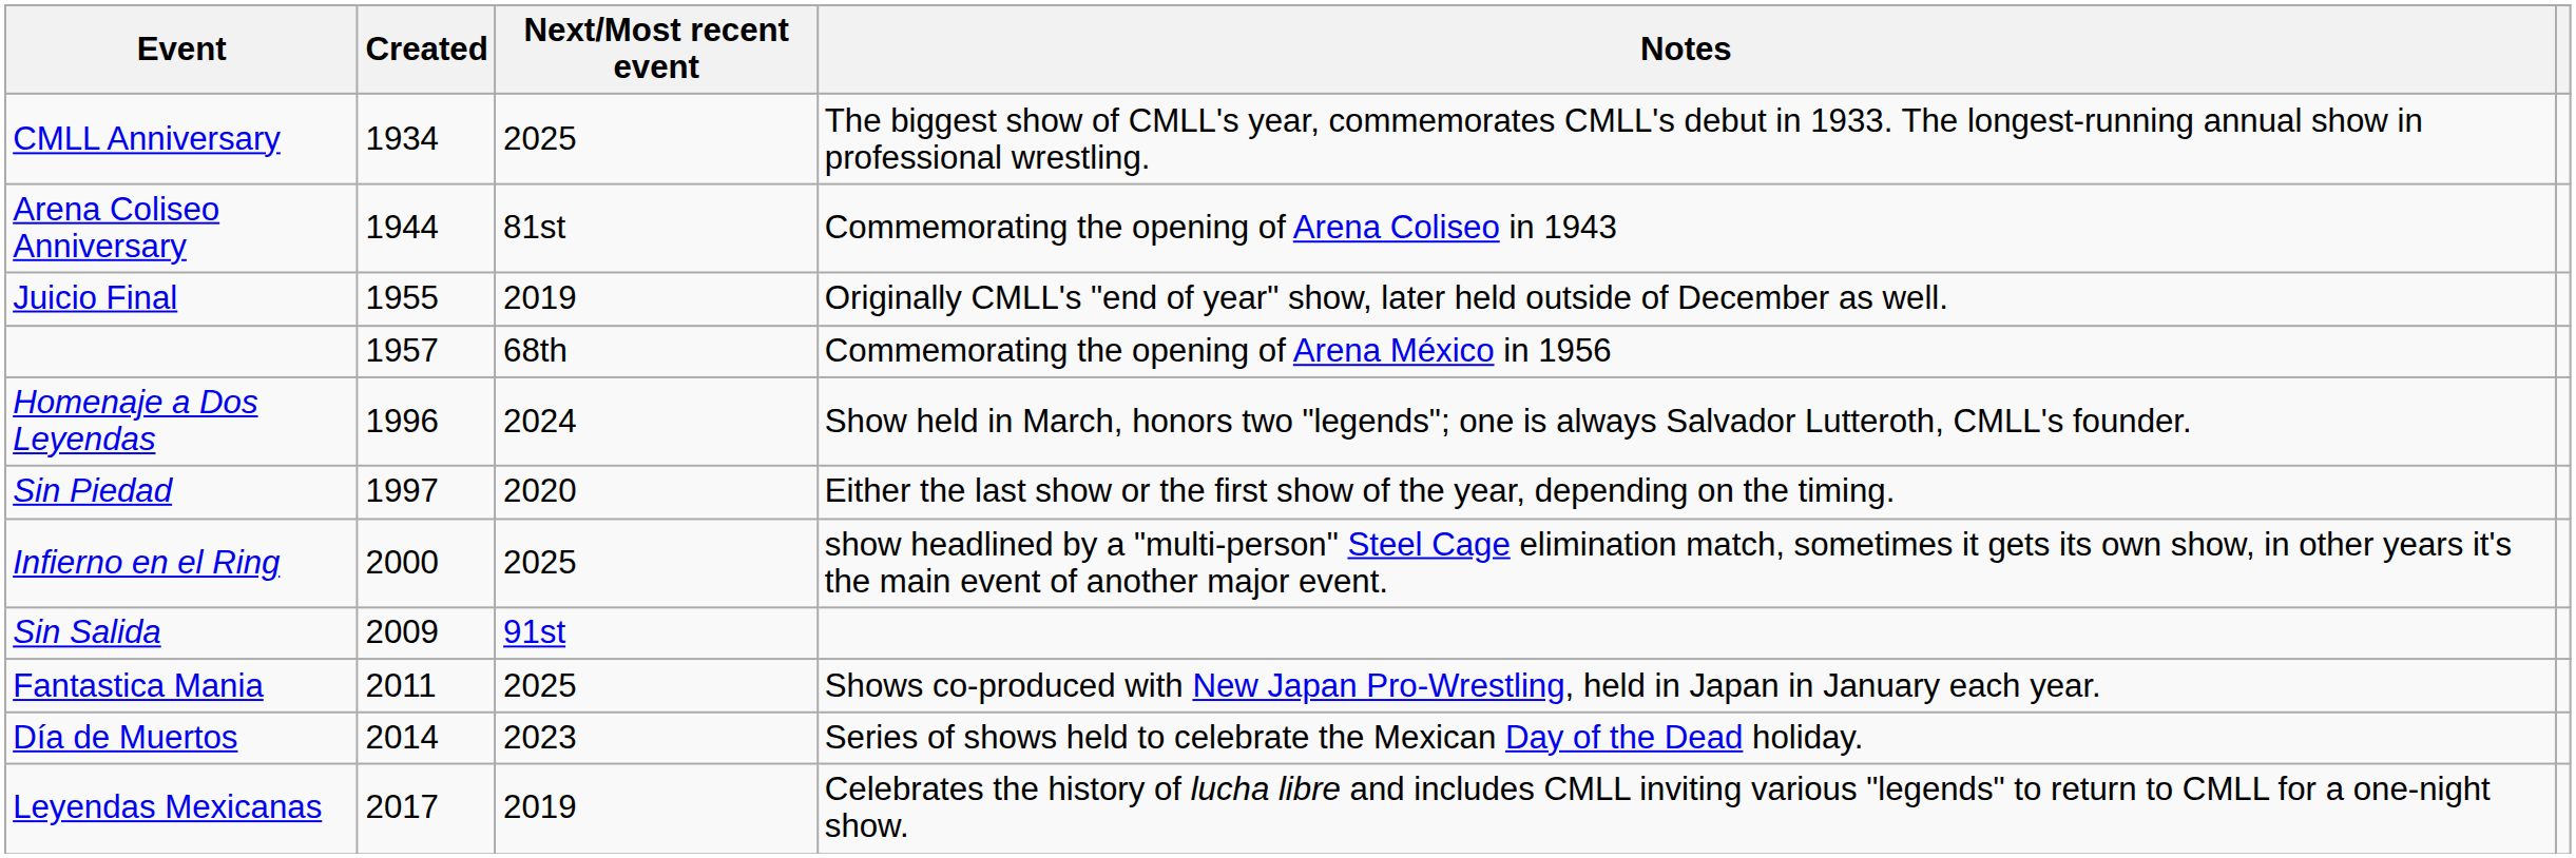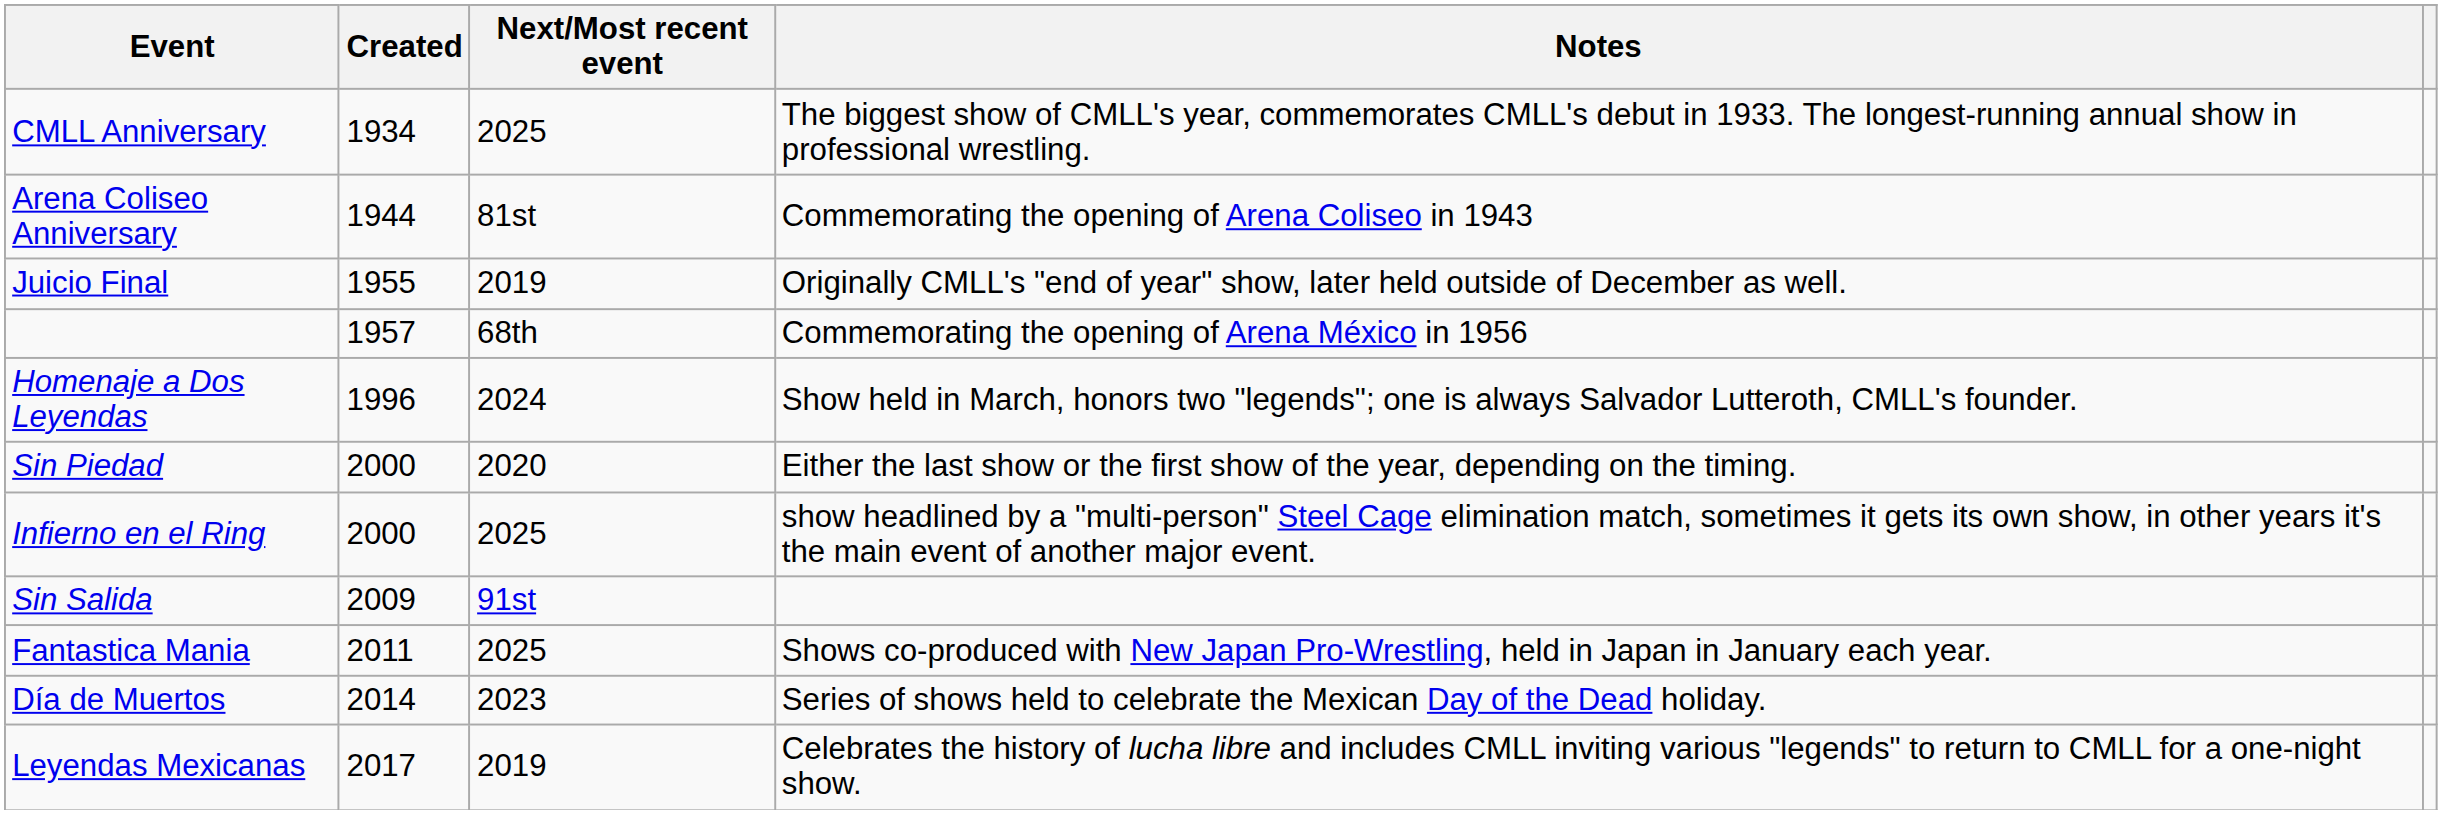Sin Piedad | Created: 1997 -> 2000
